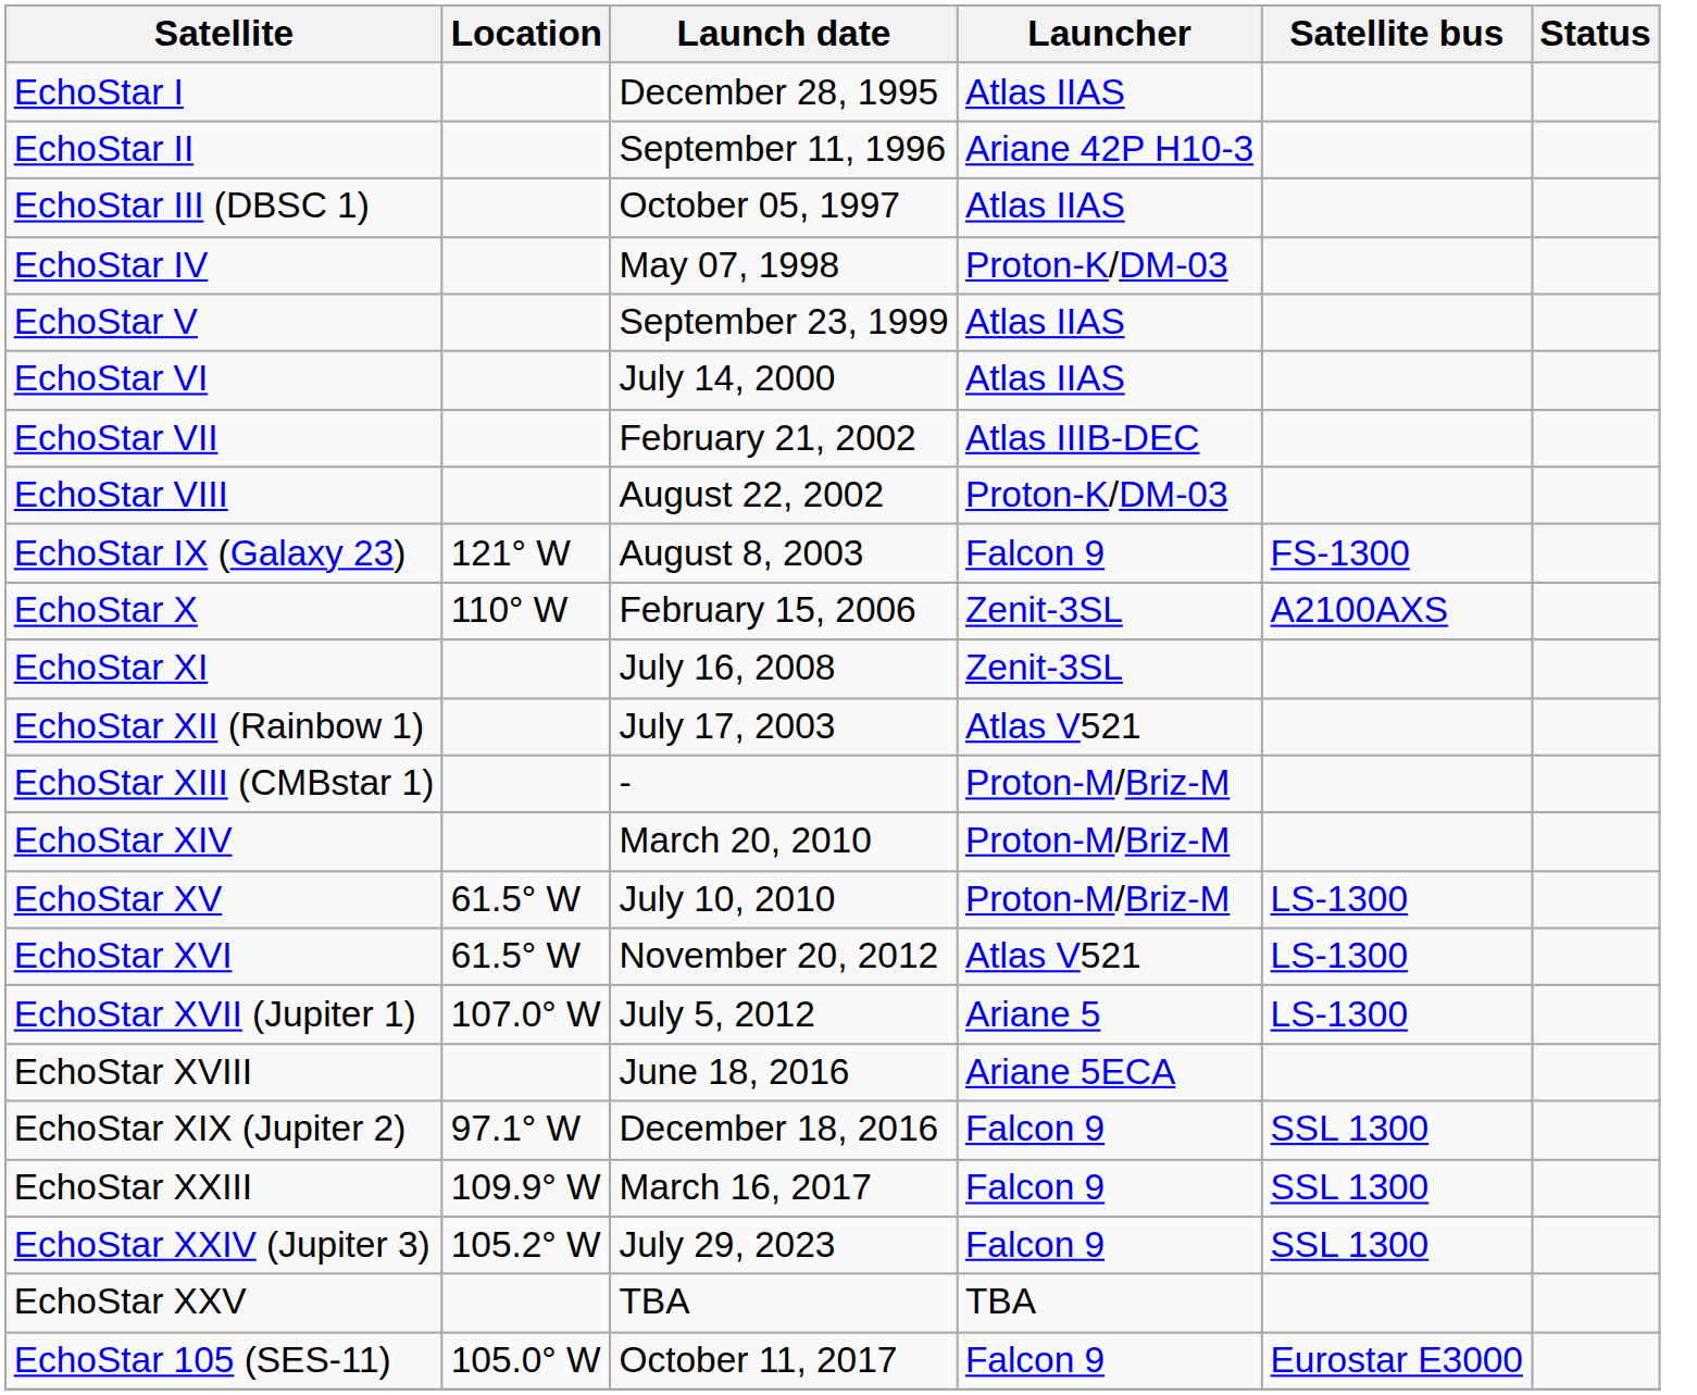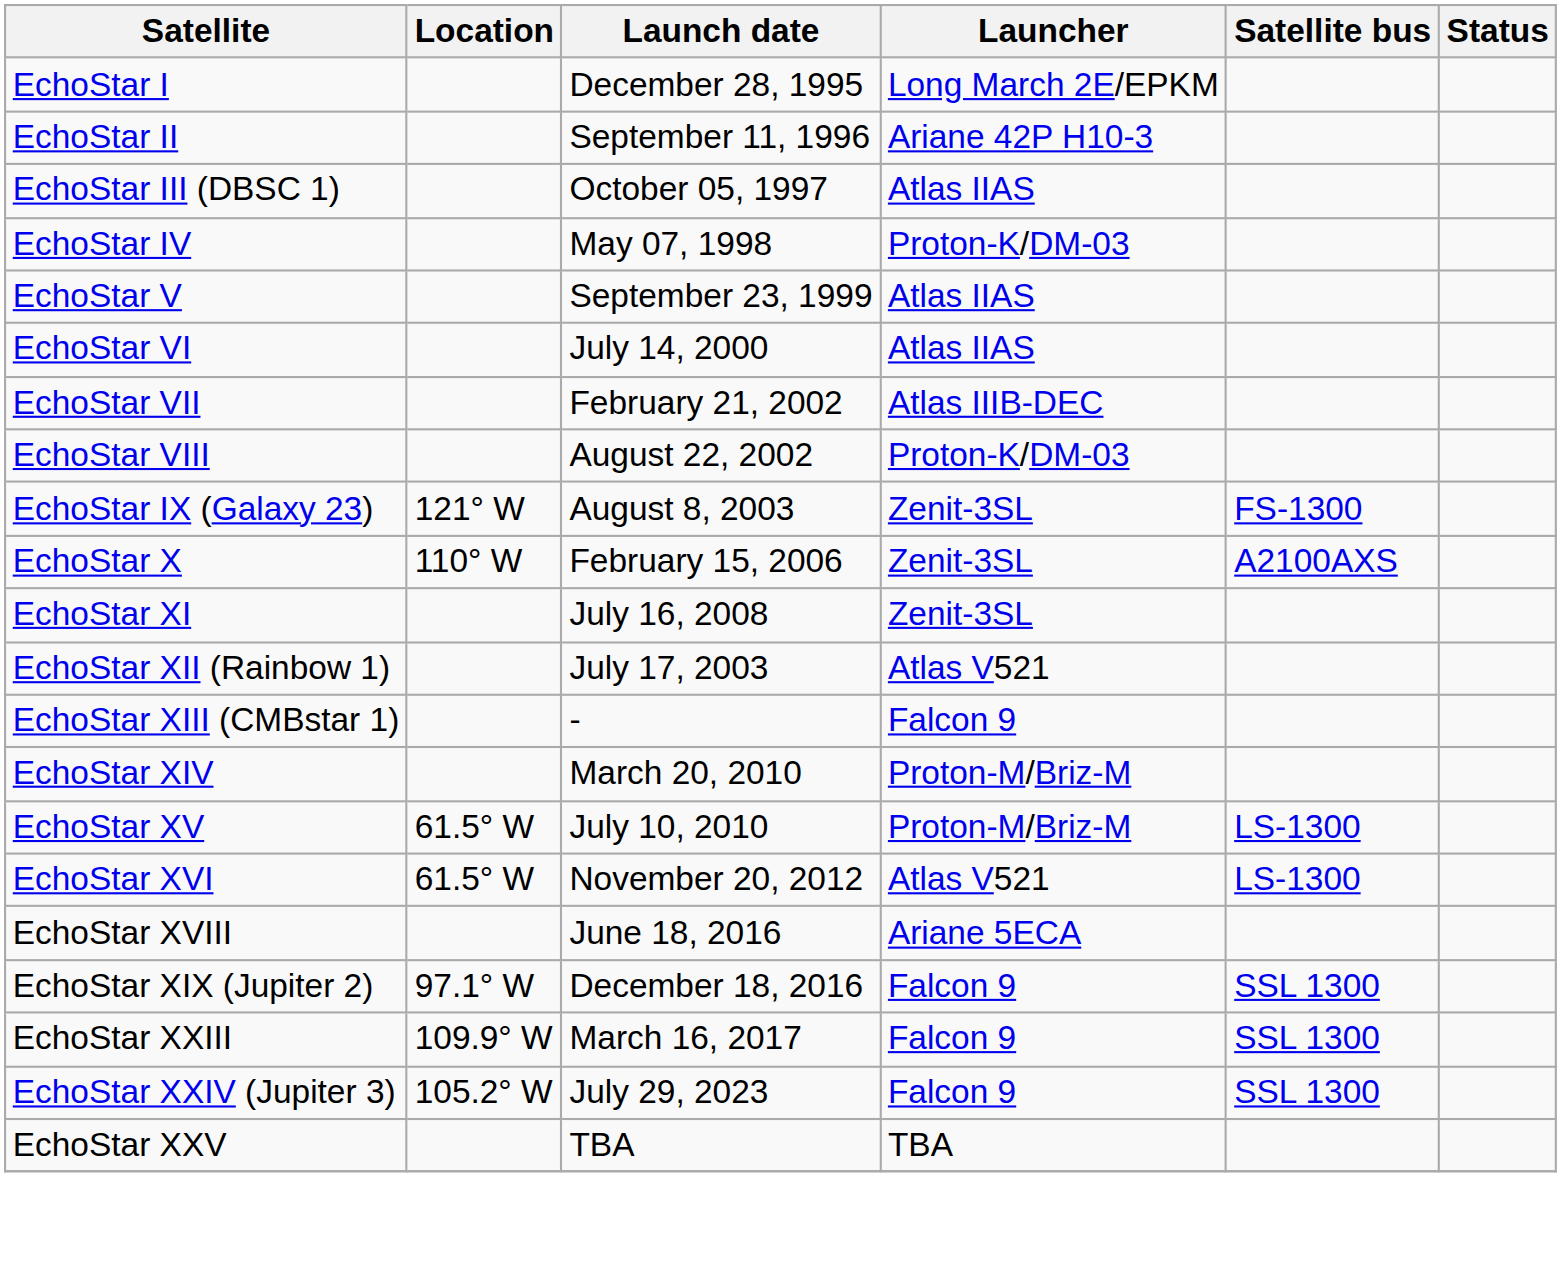EchoStar I | Launcher: Atlas IIAS -> Long March 2E/EPKM
EchoStar IX (Galaxy 23) | Launcher: Falcon 9 -> Zenit-3SL
EchoStar XIII (CMBstar 1) | Launcher: Proton-M/Briz-M -> Falcon 9
- row: EchoStar XVII (Jupiter 1) | 107.0° W | July 5, 2012 | Ariane 5 | LS-1300
- row: EchoStar 105 (SES-11) | 105.0° W | October 11, 2017 | Falcon 9 | Eurostar E3000
